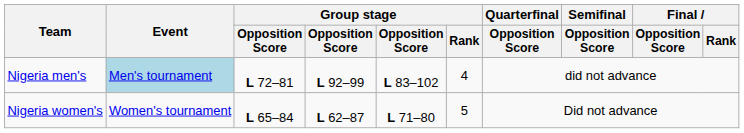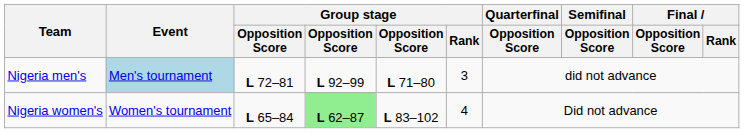Nigeria men's | column 5: L 83–102 -> L 71–80
Nigeria men's | Group stage / Rank: 4 -> 3
Nigeria women's | column 4: no background -> lightgreen background
Nigeria women's | column 5: L 71–80 -> L 83–102
Nigeria women's | Group stage / Rank: 5 -> 4
